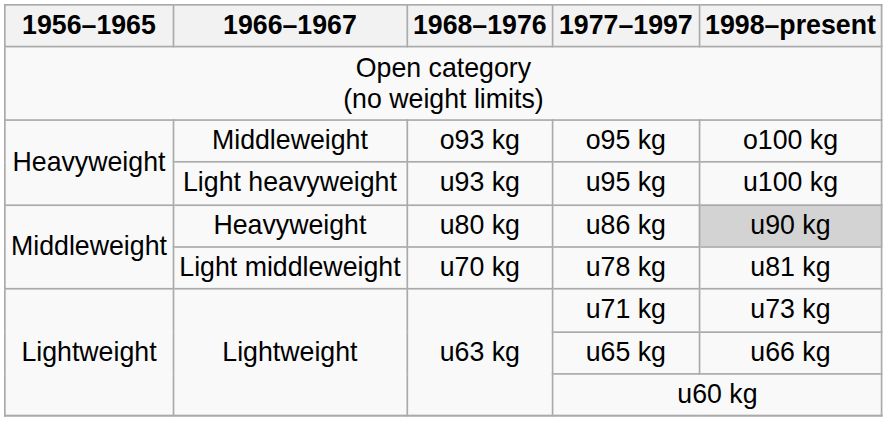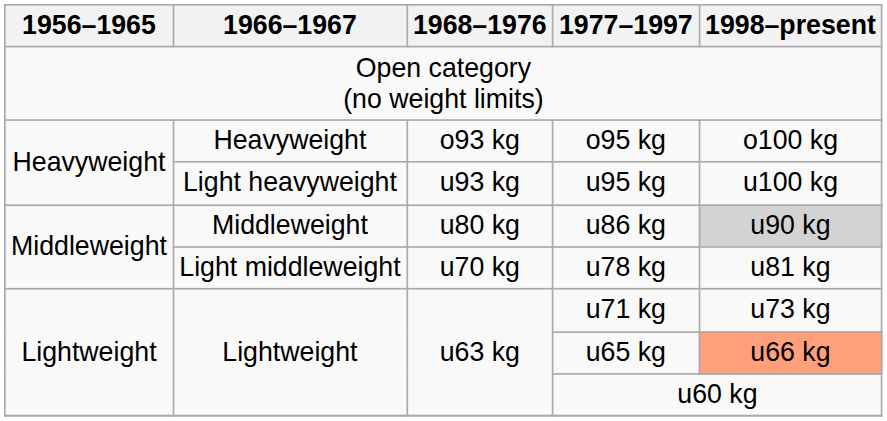o95 kg | 1966–1967: Middleweight -> Heavyweight
u86 kg | 1966–1967: Heavyweight -> Middleweight
u65 kg | 1998–present: no background -> lightsalmon background
